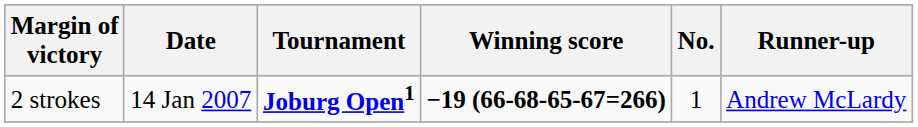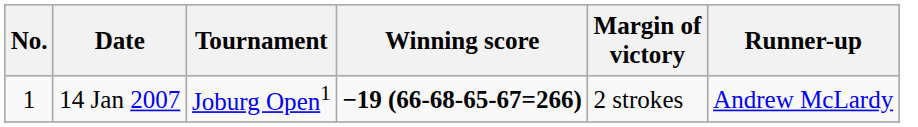columns swapped: No. <-> Margin of victory
14 Jan 2007 | Tournament: bold -> normal
